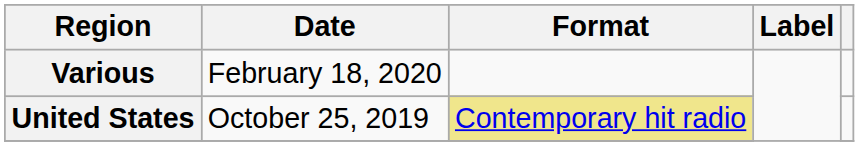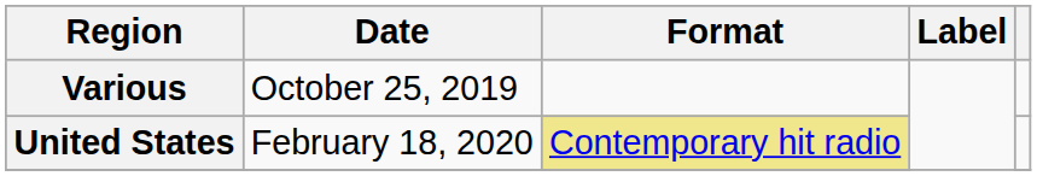Various | Date: February 18, 2020 -> October 25, 2019
United States | Date: October 25, 2019 -> February 18, 2020
